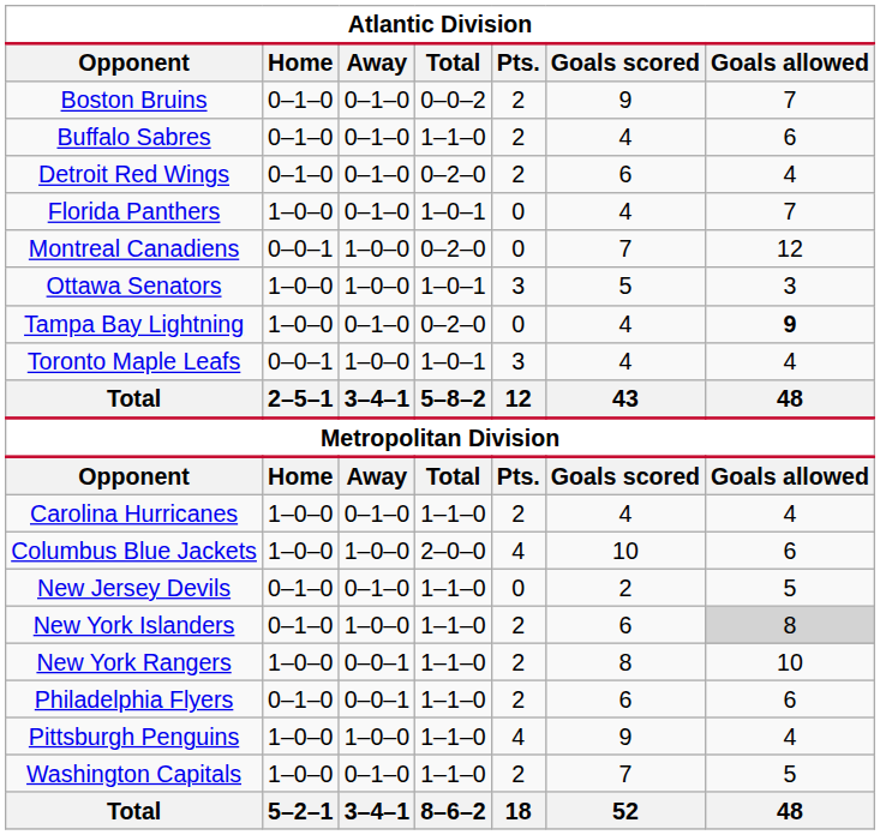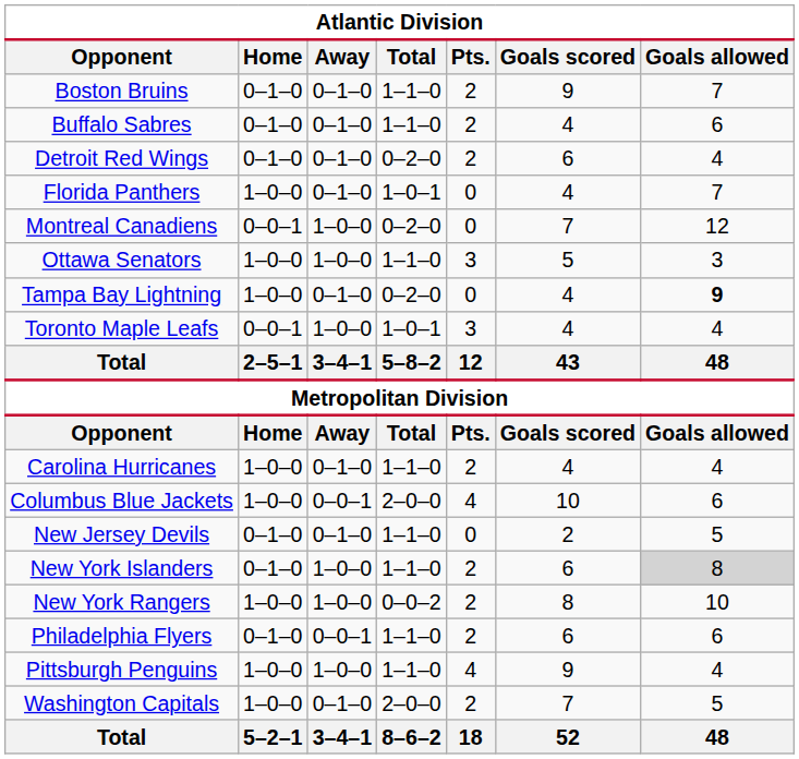Boston Bruins | Total: 0–0–2 -> 1–1–0
Ottawa Senators | Total: 1–0–1 -> 1–1–0
Columbus Blue Jackets | Away: 1–0–0 -> 0–0–1
New York Rangers | Away: 0–0–1 -> 1–0–0
New York Rangers | Total: 1–1–0 -> 0–0–2
Washington Capitals | Total: 1–1–0 -> 2–0–0
